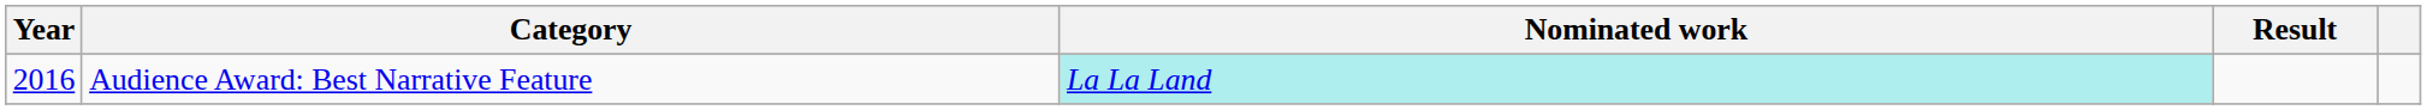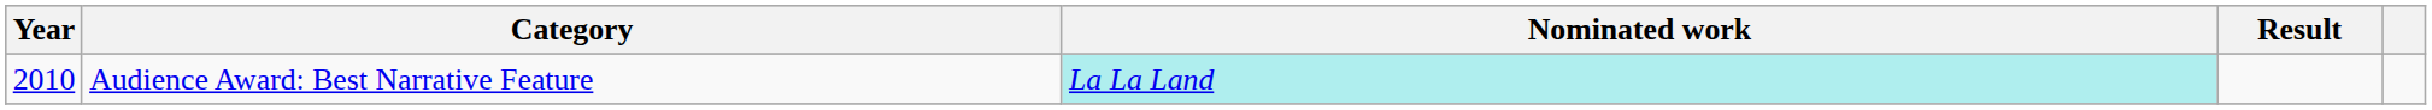Audience Award: Best Narrative Feature | Year: 2016 -> 2010
